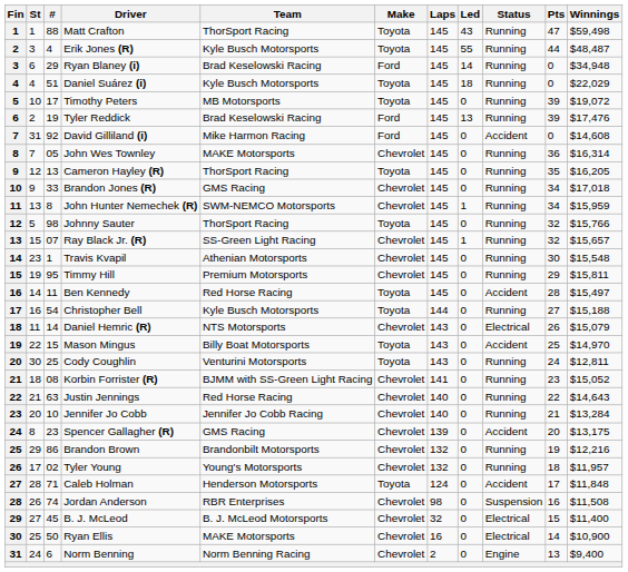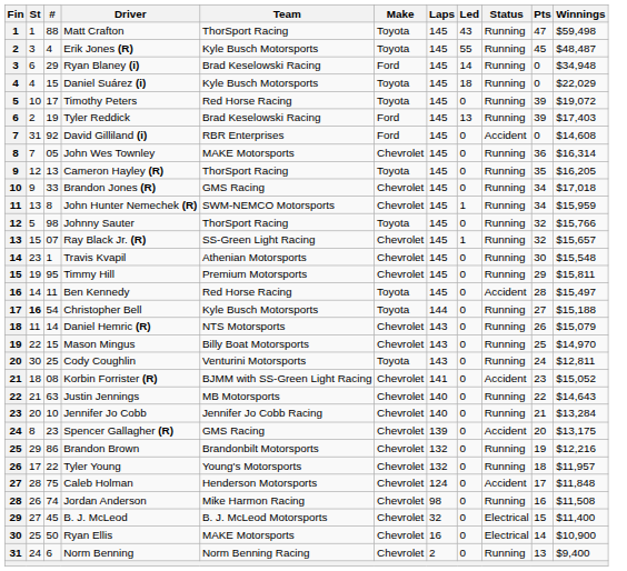Erik Jones (R) | Pts: 44 -> 45
Daniel Suárez (i) | #: 51 -> 15
Timothy Peters | Team: MB Motorsports -> Red Horse Racing
Tyler Reddick | Winnings: $17,476 -> $17,403
David Gilliland (i) | Team: Mike Harmon Racing -> RBR Enterprises
Christopher Bell | St: normal -> bold
Daniel Hemric (R) | Status: Electrical -> Running
Mason Mingus | Make: Toyota -> Chevrolet
Mason Mingus | Status: Accident -> Running
Korbin Forrister (R) | Status: Running -> Accident
Justin Jennings | Team: Red Horse Racing -> MB Motorsports
Tyler Young | #: 02 -> 22
Caleb Holman | #: 71 -> 75
Caleb Holman | Make: Toyota -> Chevrolet
Jordan Anderson | Team: RBR Enterprises -> Mike Harmon Racing
Jordan Anderson | Status: Suspension -> Running
Norm Benning | Status: Engine -> Running
